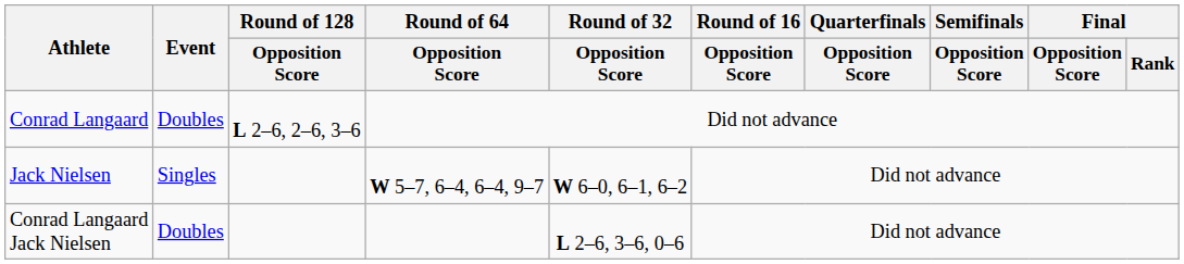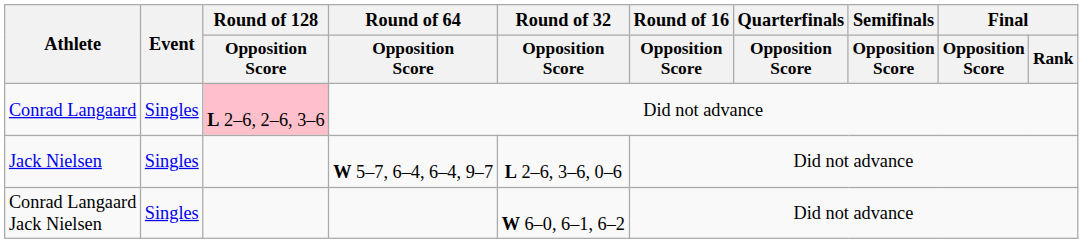Conrad Langaard | Event: Doubles -> Singles
Conrad Langaard | Round of 128 / Opposition Score: no background -> pink background
Jack Nielsen | Round of 32 / Opposition Score: W 6–0, 6–1, 6–2 -> L 2–6, 3–6, 0–6
Conrad Langaard Jack Nielsen | Event: Doubles -> Singles
Conrad Langaard Jack Nielsen | Round of 32 / Opposition Score: L 2–6, 3–6, 0–6 -> W 6–0, 6–1, 6–2
